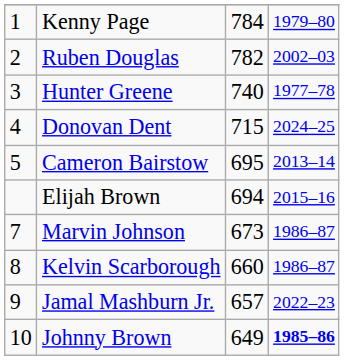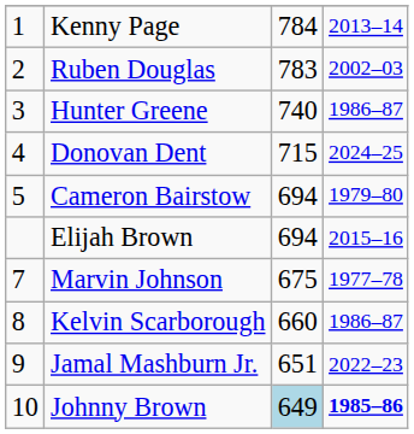Kenny Page | column 4: 1979–80 -> 2013–14
Ruben Douglas | column 3: 782 -> 783
Hunter Greene | column 4: 1977–78 -> 1986–87
Cameron Bairstow | column 3: 695 -> 694
Cameron Bairstow | column 4: 2013–14 -> 1979–80
Marvin Johnson | column 3: 673 -> 675
Marvin Johnson | column 4: 1986–87 -> 1977–78
Jamal Mashburn Jr. | column 3: 657 -> 651
Johnny Brown | column 3: no background -> lightblue background
